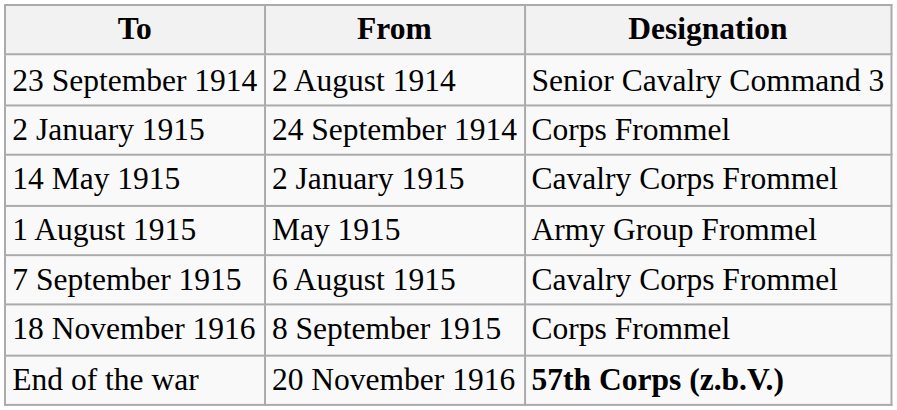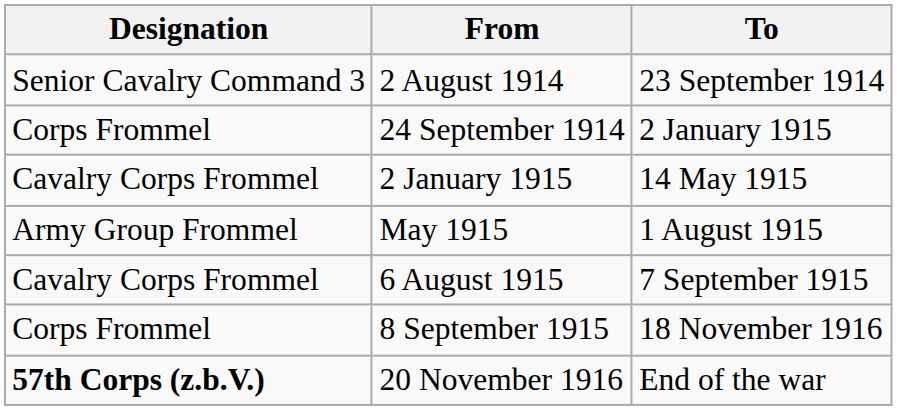columns swapped: Designation <-> To
